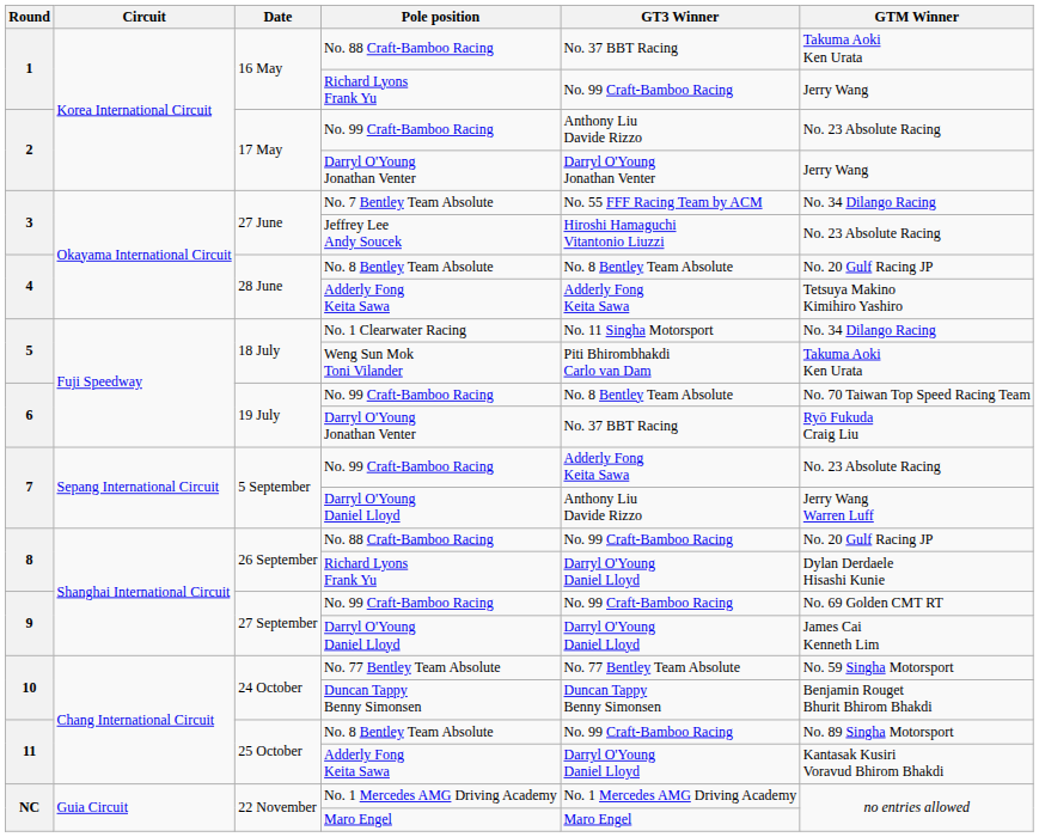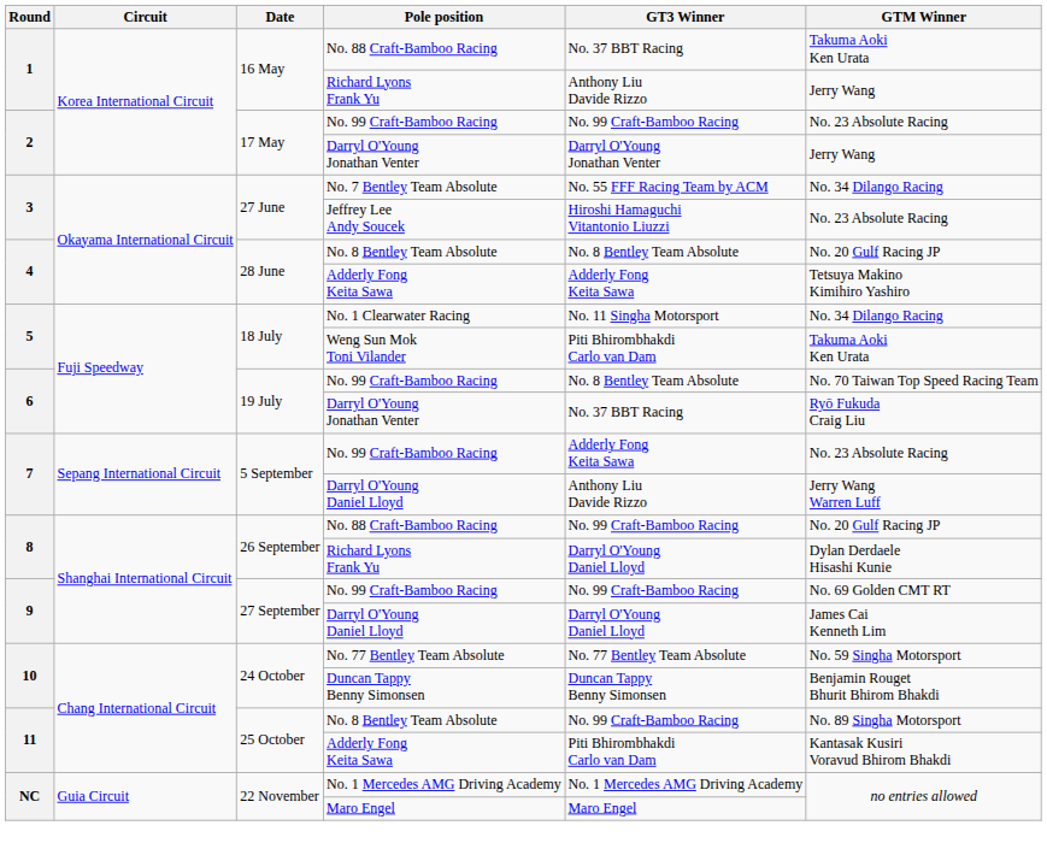1 / Richard Lyons Frank Yu | GT3 Winner: No. 99 Craft-Bamboo Racing -> Anthony Liu Davide Rizzo
2 / No. 99 Craft-Bamboo Racing | GT3 Winner: Anthony Liu Davide Rizzo -> No. 99 Craft-Bamboo Racing
11 / Adderly Fong Keita Sawa | GT3 Winner: Darryl O'Young Daniel Lloyd -> Piti Bhirombhakdi Carlo van Dam
